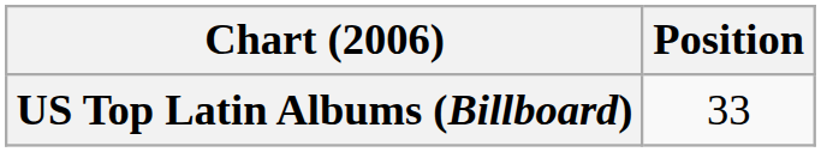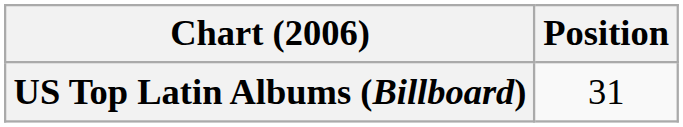US Top Latin Albums (Billboard) | Position: 33 -> 31
